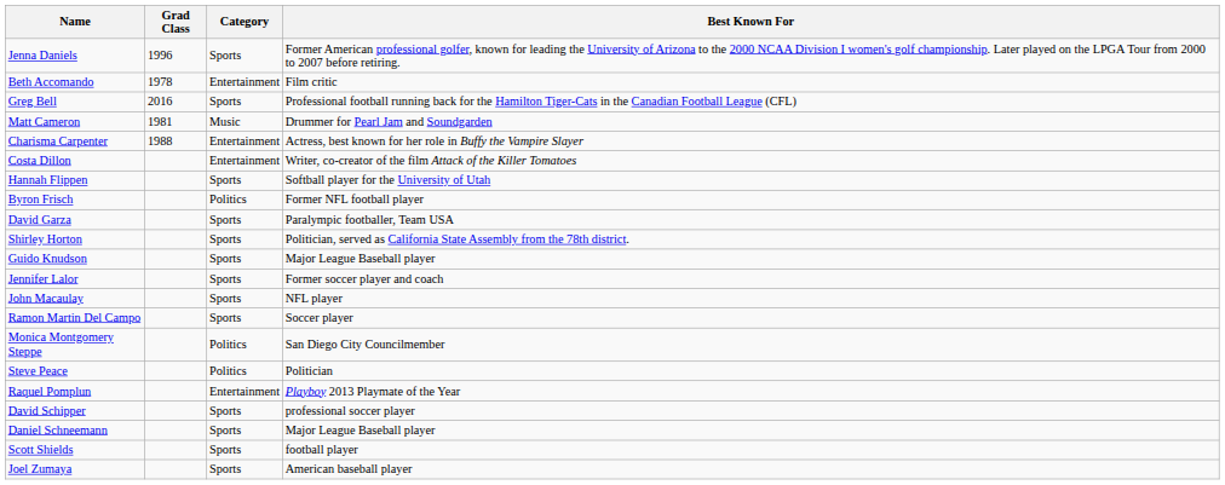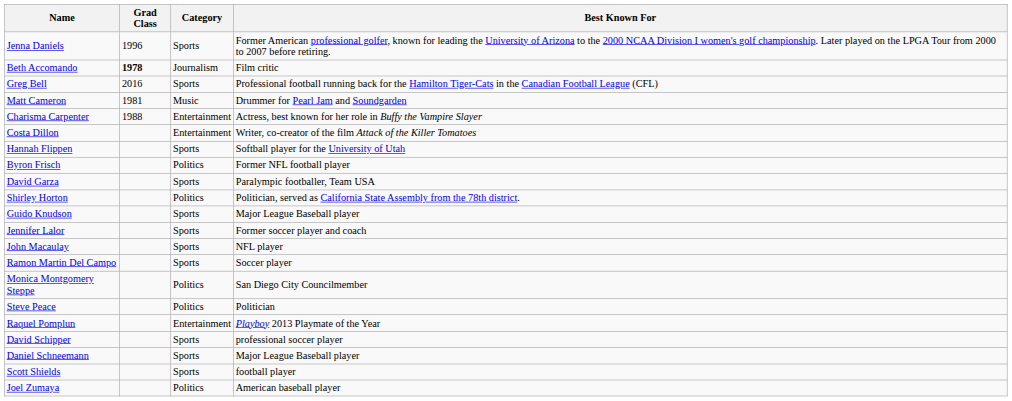Beth Accomando | Grad Class: normal -> bold
Beth Accomando | Category: Entertainment -> Journalism
Shirley Horton | Category: Sports -> Politics
Joel Zumaya | Category: Sports -> Politics
